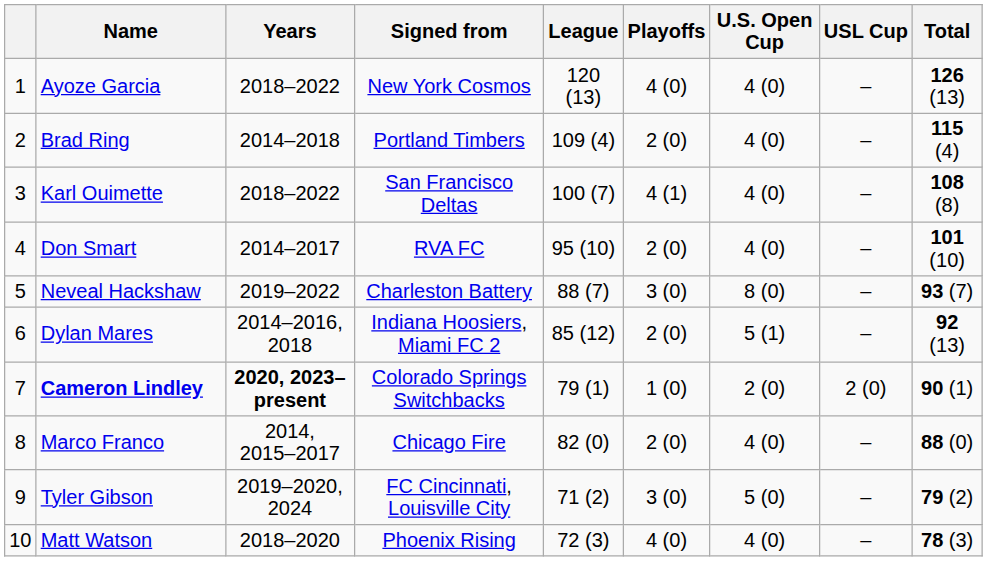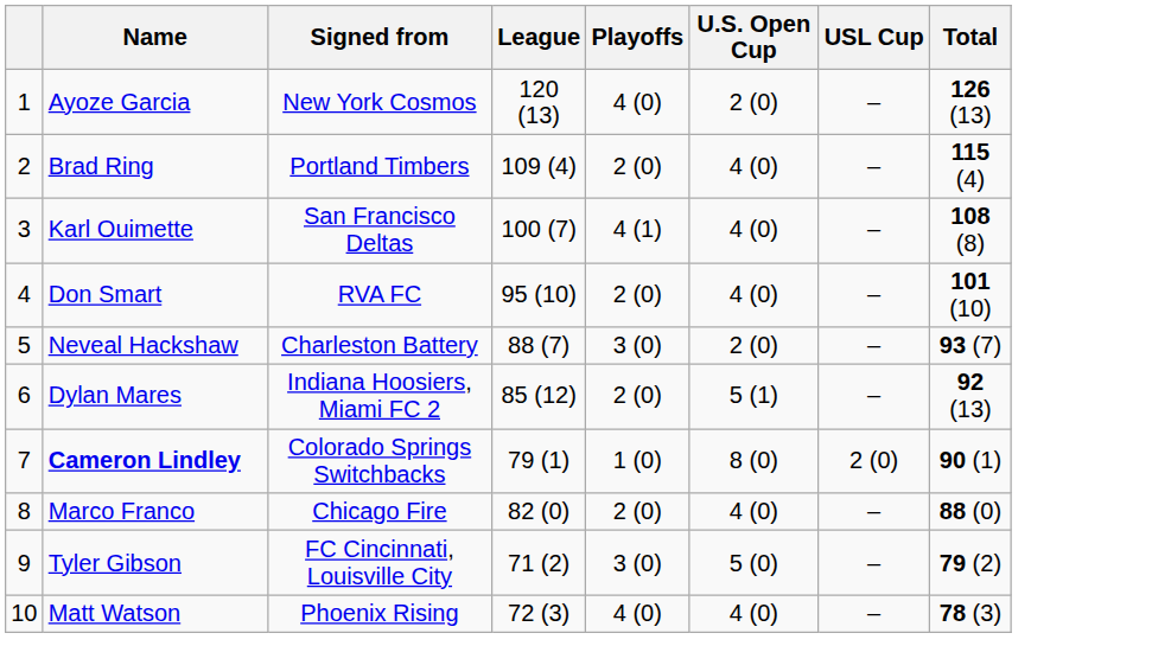- column: Years | 2018–2022 | 2014–2018 | 2018–2022 | 2014–2017 | 2019–2022 | 2014–2016, 2018 | 2020, 2023–present | 2014, 2015–2017 | 2019–2020, 2024 | 2018–2020
Ayoze Garcia | U.S. Open Cup: 4 (0) -> 2 (0)
Neveal Hackshaw | U.S. Open Cup: 8 (0) -> 2 (0)
Cameron Lindley | U.S. Open Cup: 2 (0) -> 8 (0)
